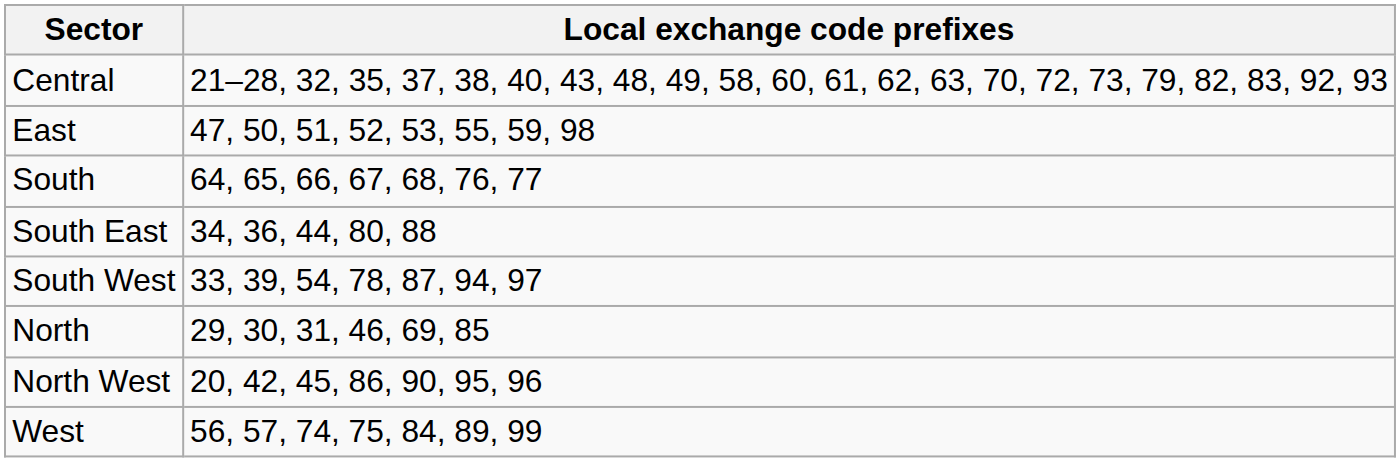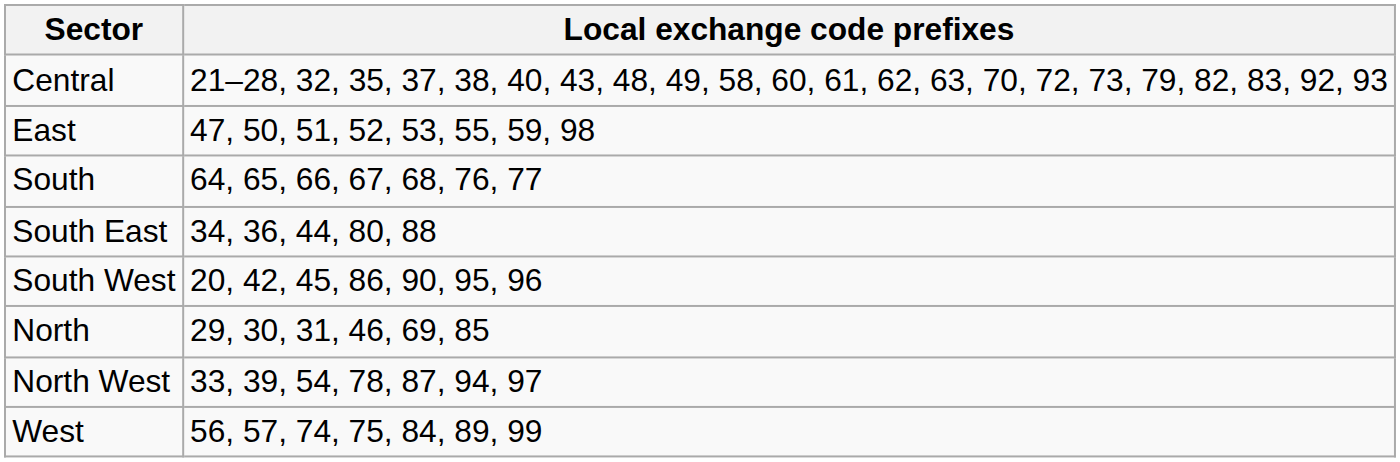South West | Local exchange code prefixes: 33, 39, 54, 78, 87, 94, 97 -> 20, 42, 45, 86, 90, 95, 96
North West | Local exchange code prefixes: 20, 42, 45, 86, 90, 95, 96 -> 33, 39, 54, 78, 87, 94, 97
